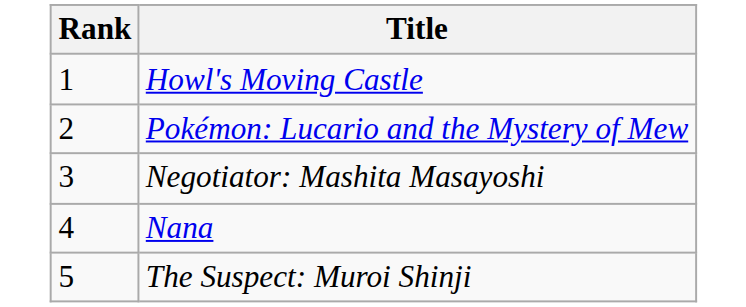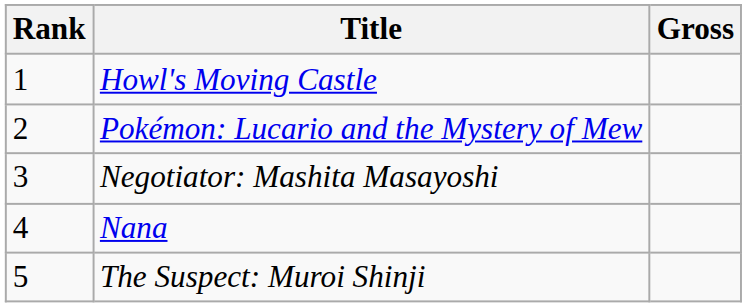+ column: Gross
